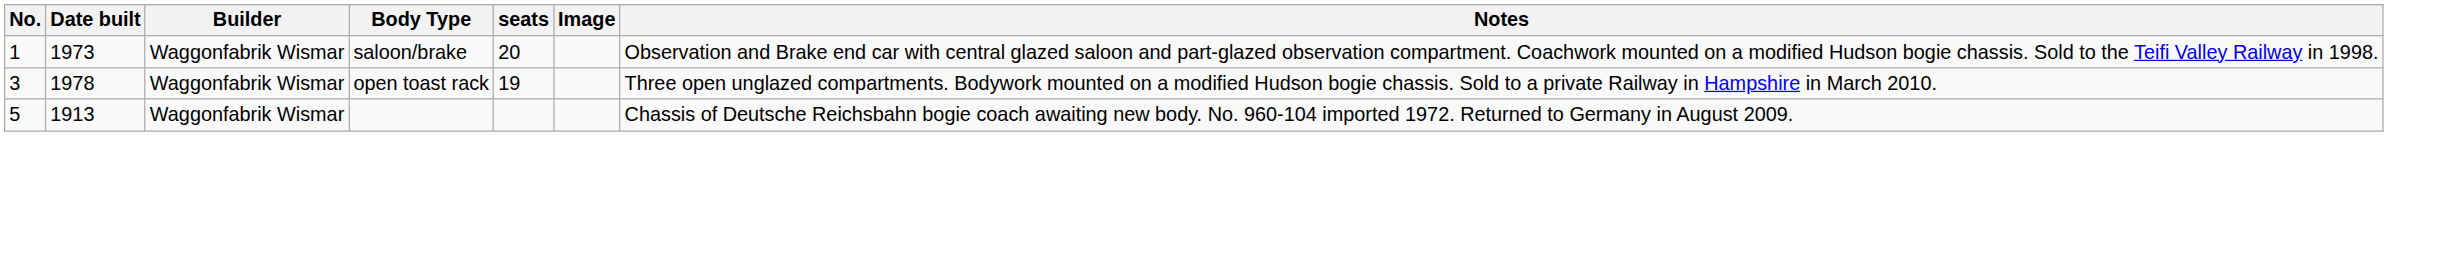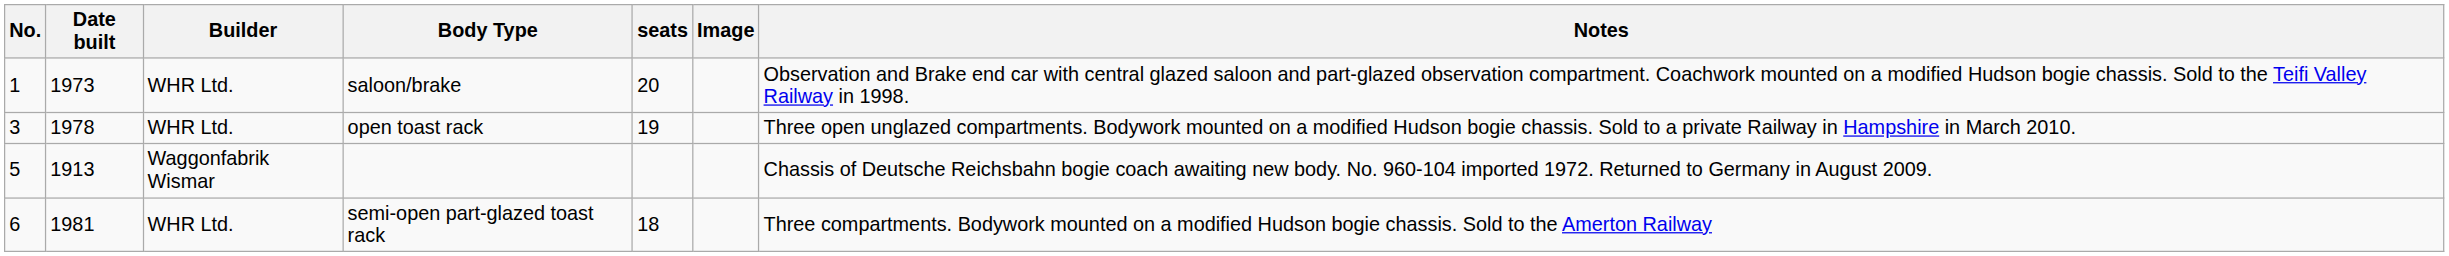saloon/brake | Builder: Waggonfabrik Wismar -> WHR Ltd.
open toast rack | Builder: Waggonfabrik Wismar -> WHR Ltd.
+ row: 6 | 1981 | WHR Ltd. | semi-open part-glazed toast rack | 18 | Three compartments. Bodywork mounted on a modified Hudson bogie chassis. Sold to the Amerton Railway
